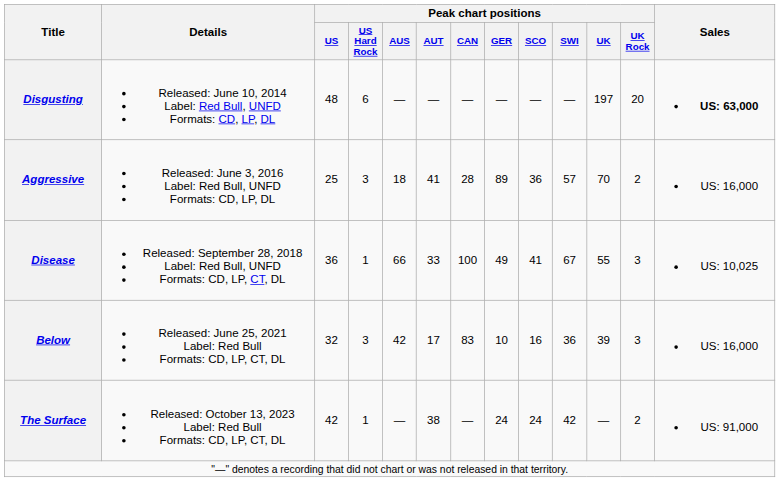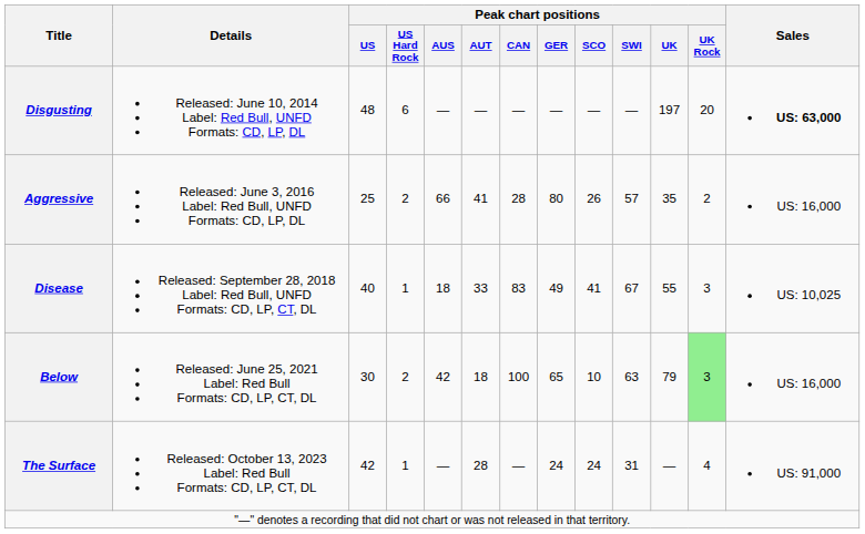Aggressive | Peak chart positions / US Hard Rock: 3 -> 2
Aggressive | Peak chart positions / AUS: 18 -> 66
Aggressive | Peak chart positions / GER: 89 -> 80
Aggressive | Peak chart positions / SCO: 36 -> 26
Aggressive | Peak chart positions / UK: 70 -> 35
Disease | Peak chart positions / US: 36 -> 40
Disease | Peak chart positions / AUS: 66 -> 18
Disease | Peak chart positions / CAN: 100 -> 83
Below | Peak chart positions / US: 32 -> 30
Below | Peak chart positions / US Hard Rock: 3 -> 2
Below | Peak chart positions / AUT: 17 -> 18
Below | Peak chart positions / CAN: 83 -> 100
Below | Peak chart positions / GER: 10 -> 65
Below | Peak chart positions / SCO: 16 -> 10
Below | Peak chart positions / SWI: 36 -> 63
Below | Peak chart positions / UK: 39 -> 79
Below | Peak chart positions / UK Rock: no background -> lightgreen background
The Surface | Peak chart positions / AUT: 38 -> 28
The Surface | Peak chart positions / SWI: 42 -> 31
The Surface | Peak chart positions / UK Rock: 2 -> 4
